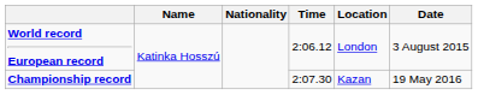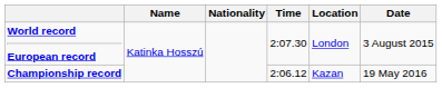World record European record | Time: 2:06.12 -> 2:07.30
Championship record | Time: 2:07.30 -> 2:06.12
